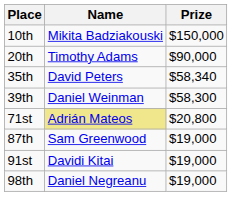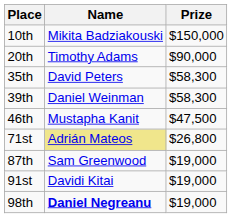35th | Prize: $58,340 -> $58,300
+ row: 46th | Mustapha Kanit | $47,500
71st | Prize: $20,800 -> $26,800
98th | Name: normal -> bold
